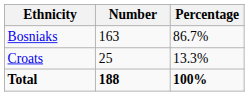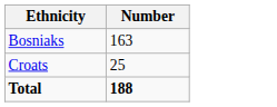- column: Percentage | 86.7% | 13.3% | 100%
